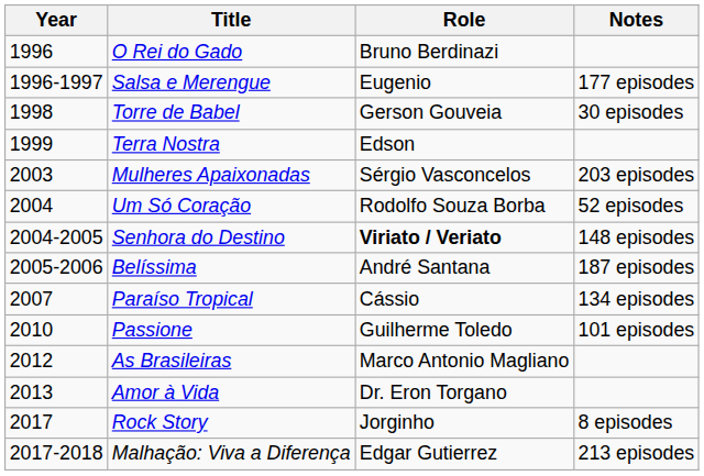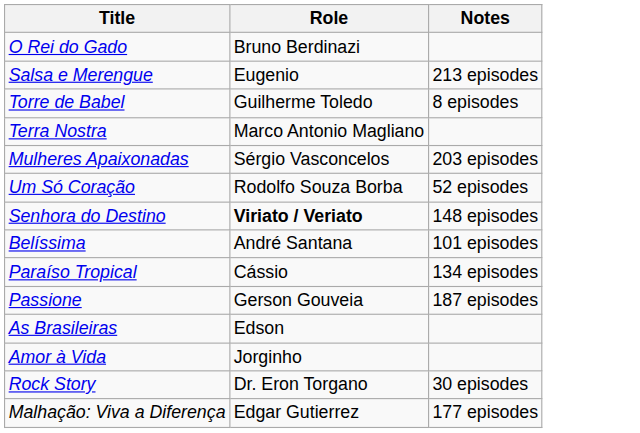- column: Year | 1996 | 1996-1997 | 1998 | 1999 | 2003 | 2004 | 2004-2005 | 2005-2006 | 2007 | 2010 | 2012 | 2013 | 2017 | 2017-2018
Salsa e Merengue | Notes: 177 episodes -> 213 episodes
Torre de Babel | Role: Gerson Gouveia -> Guilherme Toledo
Torre de Babel | Notes: 30 episodes -> 8 episodes
Terra Nostra | Role: Edson -> Marco Antonio Magliano
Belíssima | Notes: 187 episodes -> 101 episodes
Passione | Role: Guilherme Toledo -> Gerson Gouveia
Passione | Notes: 101 episodes -> 187 episodes
As Brasileiras | Role: Marco Antonio Magliano -> Edson
Amor à Vida | Role: Dr. Eron Torgano -> Jorginho
Rock Story | Role: Jorginho -> Dr. Eron Torgano
Rock Story | Notes: 8 episodes -> 30 episodes
Malhação: Viva a Diferença | Notes: 213 episodes -> 177 episodes
